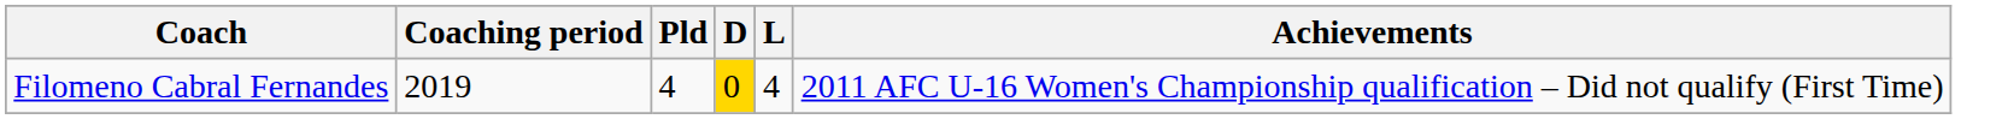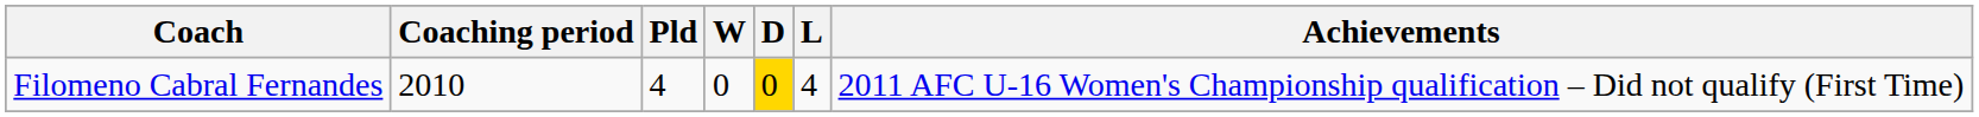+ column: W | 0
Filomeno Cabral Fernandes | Coaching period: 2019 -> 2010
